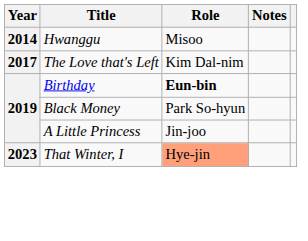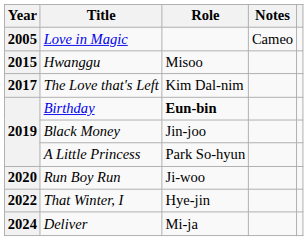+ row: 2005 | Love in Magic | Cameo
Hwanggu | Year: 2014 -> 2015
Black Money | Role: Park So-hyun -> Jin-joo
A Little Princess | Role: Jin-joo -> Park So-hyun
+ row: 2020 | Run Boy Run | Ji-woo
That Winter, I | Year: 2023 -> 2022
That Winter, I | Role: lightsalmon background -> no background
+ row: 2024 | Deliver | Mi-ja
